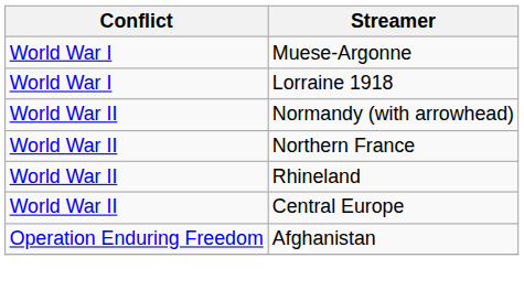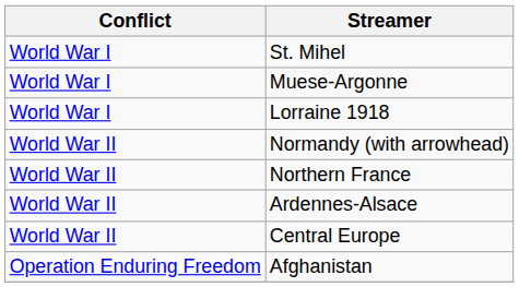+ row: World War I | St. Mihel
- row: World War II | Rhineland
+ row: World War II | Ardennes-Alsace
